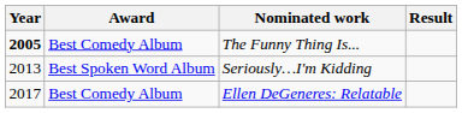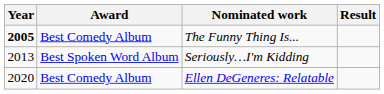Ellen DeGeneres: Relatable | Year: 2017 -> 2020
